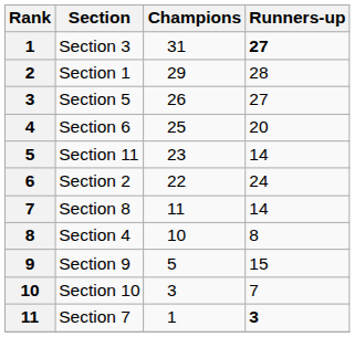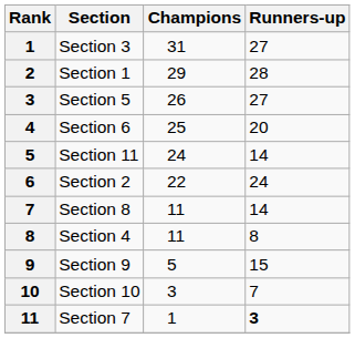Section 3 | Runners-up: bold -> normal
Section 11 | Champions: 23 -> 24
Section 4 | Champions: 10 -> 11
